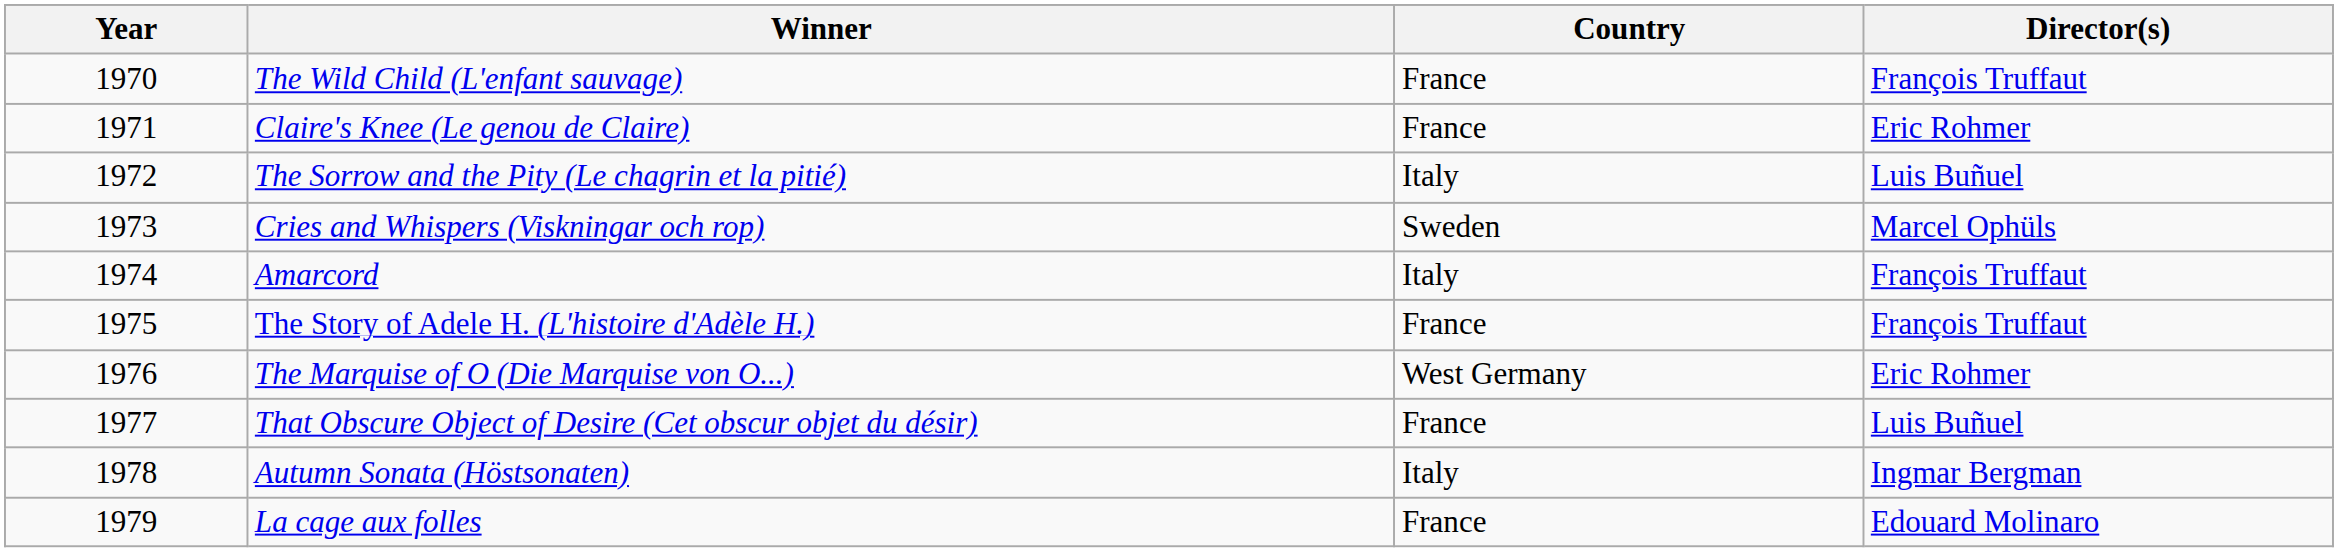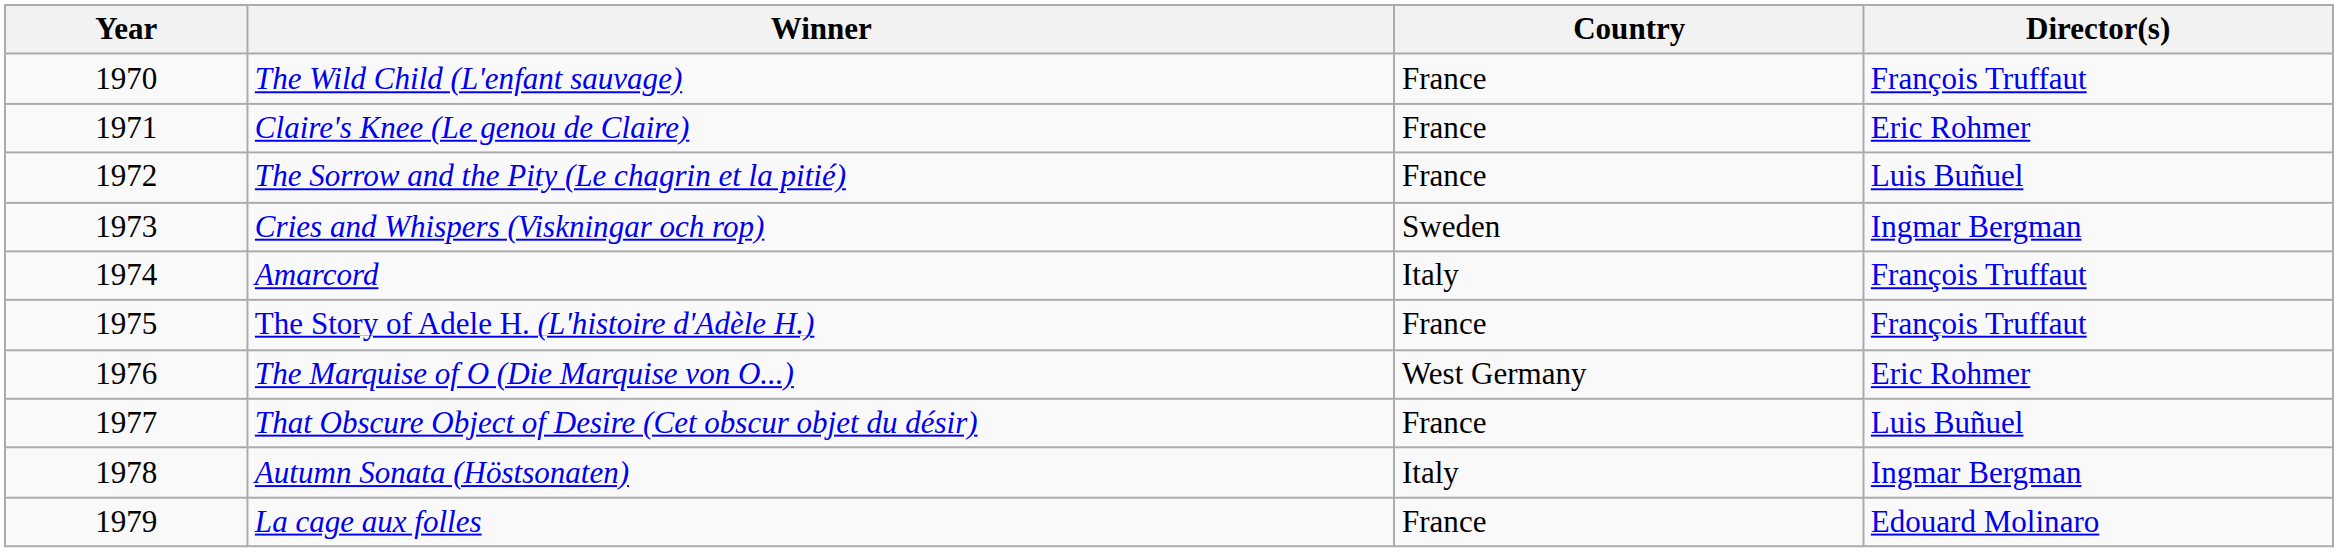The Sorrow and the Pity (Le chagrin et la pitié) | Country: Italy -> France
Cries and Whispers (Viskningar och rop) | Director(s): Marcel Ophüls -> Ingmar Bergman
